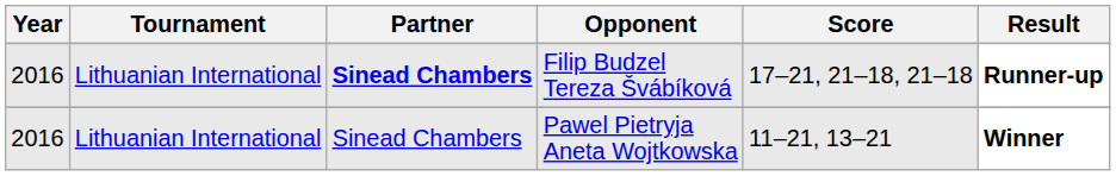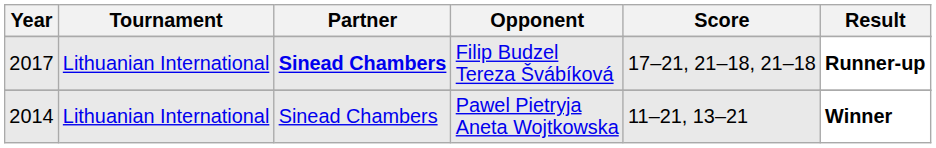Filip Budzel Tereza Švábíková | Year: 2016 -> 2017
Pawel Pietryja Aneta Wojtkowska | Year: 2016 -> 2014
